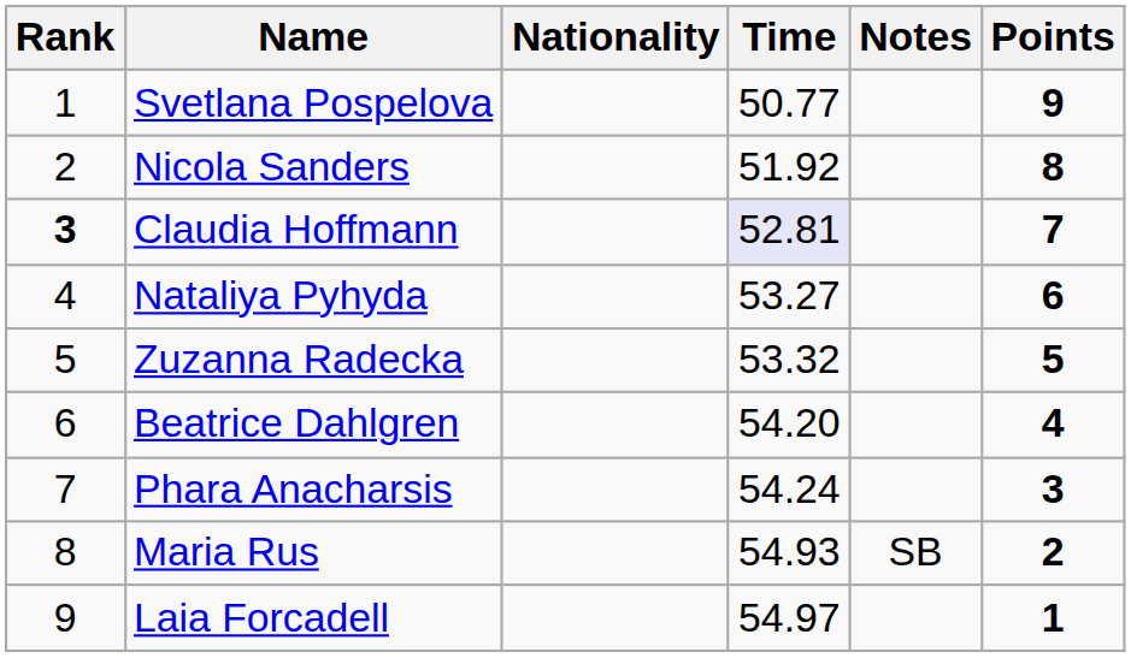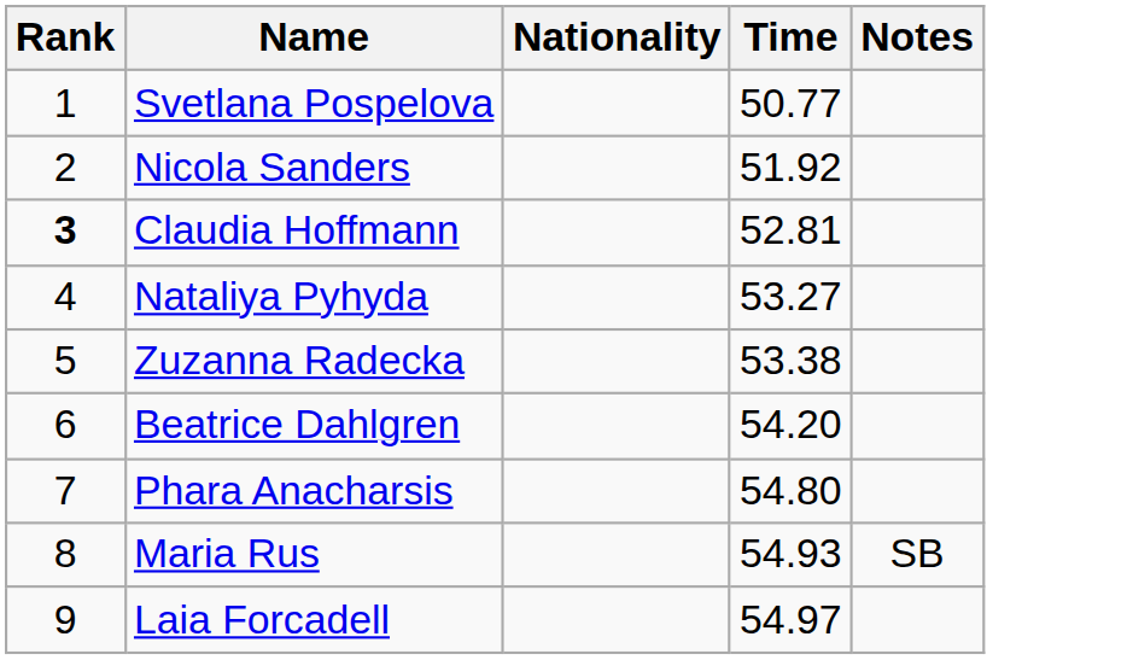- column: Points | 9 | 8 | 7 | 6 | 5 | 4 | 3 | 2 | 1
Claudia Hoffmann | Time: lavender background -> no background
Zuzanna Radecka | Time: 53.32 -> 53.38
Phara Anacharsis | Time: 54.24 -> 54.80
